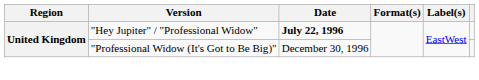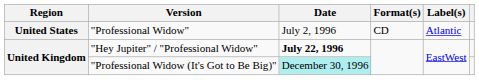+ row: United States | "Professional Widow" | July 2, 1996 | CD | Atlantic
"Professional Widow (It's Got to Be Big)" | Date: no background -> paleturquoise background
